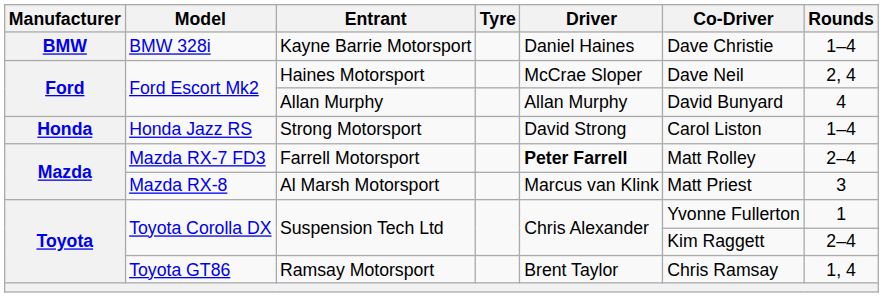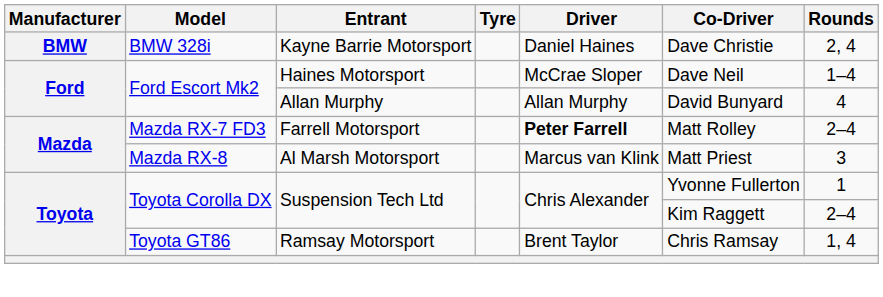Kayne Barrie Motorsport | Rounds: 1–4 -> 2, 4
Haines Motorsport | Rounds: 2, 4 -> 1–4
- row: Honda | Honda Jazz RS | Strong Motorsport | David Strong | Carol Liston | 1–4
